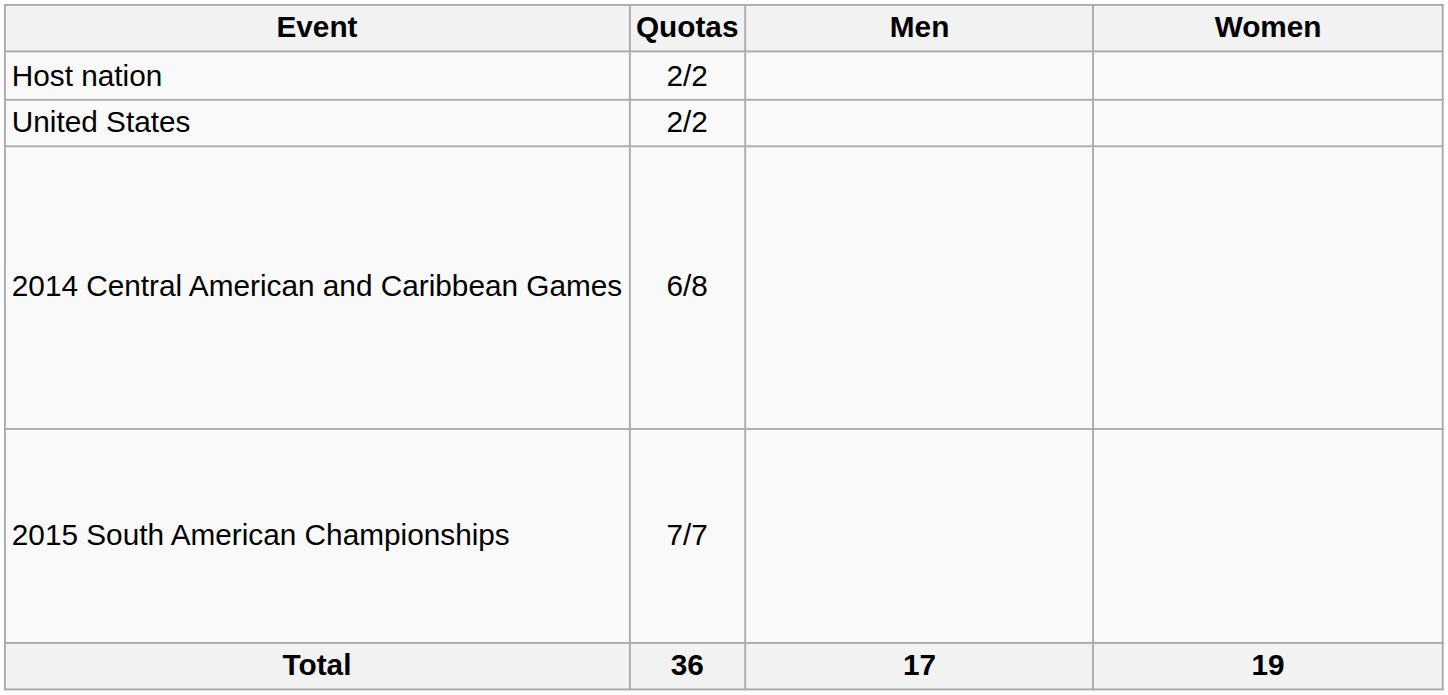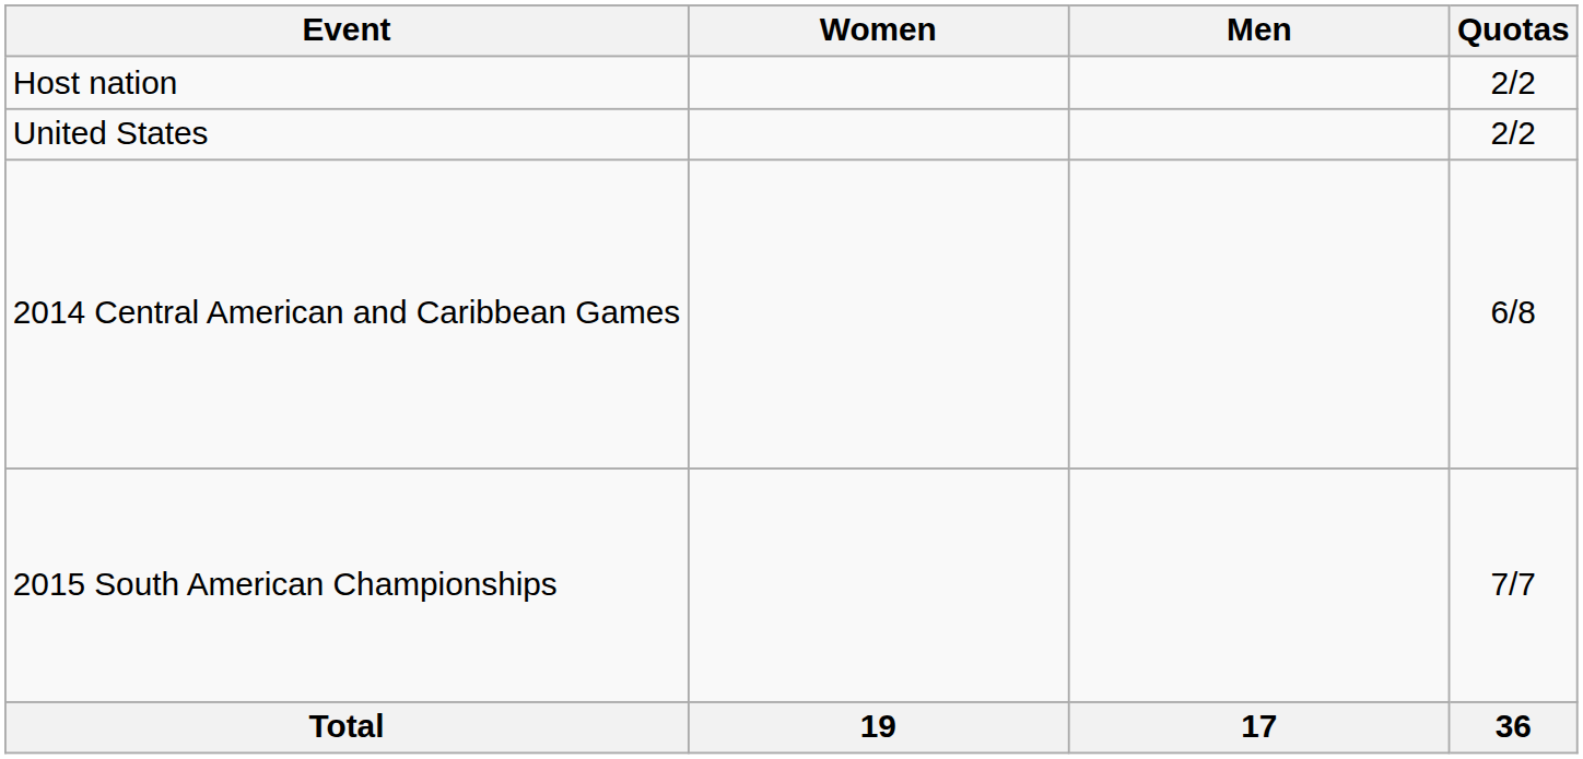columns swapped: Quotas <-> Women
